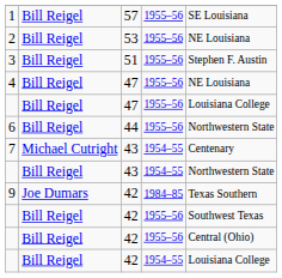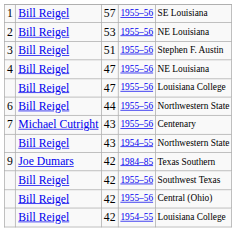7 | column 4: 1954–55 -> 1955–56
